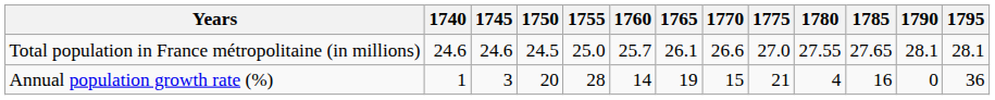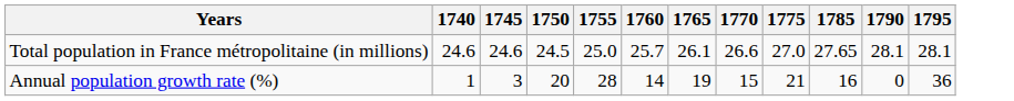- column: 1780 | 27.55 | 4
